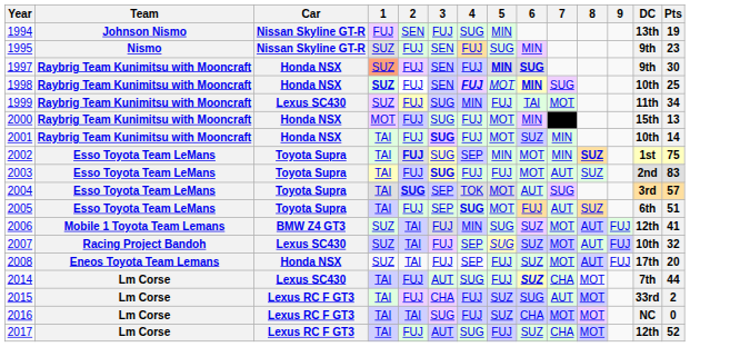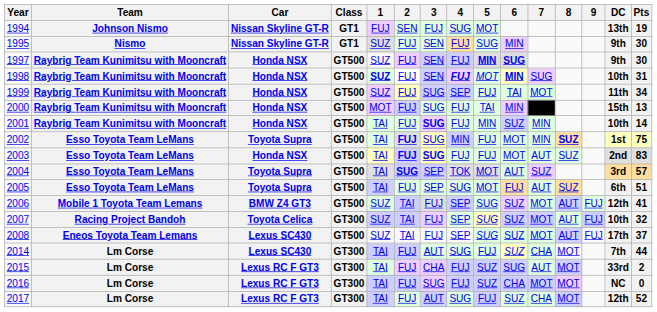+ column: Class | GT1 | GT1 | GT500 | GT500 | GT500 | GT500 | GT500 | GT500 | GT500 | GT500 | GT500 | GT500 | GT300 | GT500 | GT300 | GT300 | GT300 | GT300
1994 | 5: MIN -> MOT
1995 | Pts: 23 -> 30
1997 | 1: lightsalmon background -> no background
1998 | Pts: 25 -> 31
1999 | Car: Lexus SC430 -> Honda NSX
1999 | 4: MIN -> SEP
2000 | 5: MOT -> TAI
2001 | 5: MOT -> MIN
2002 | 4: SEP -> MIN
2002 | 5: MIN -> FUJ
2003 | Car: Toyota Supra -> Honda NSX
2003 | 2: normal -> bold
2004 | 7: SUG -> SUZ
2005 | 4: bold -> normal
2006 | 4: MIN -> SEP
2007 | Car: Lexus SC430 -> Toyota Celica
2008 | Car: Honda NSX -> Lexus SC430
2008 | 5: FUJ -> SUG
2008 | Pts: 20 -> 37
2014 | 6: bold -> normal
2016 | 2: TAI -> FUJ
